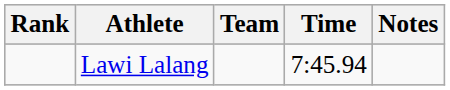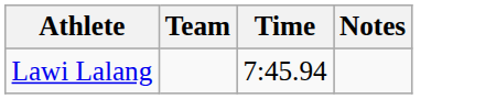- column: Rank
